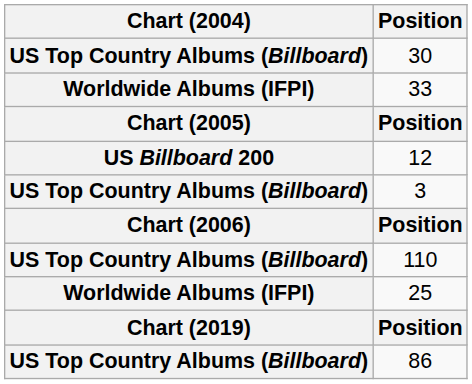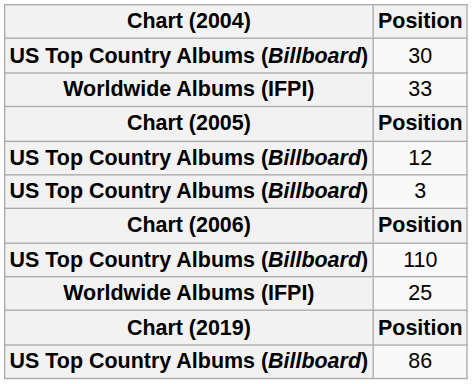12 | Chart (2004): US Billboard 200 -> US Top Country Albums (Billboard)
